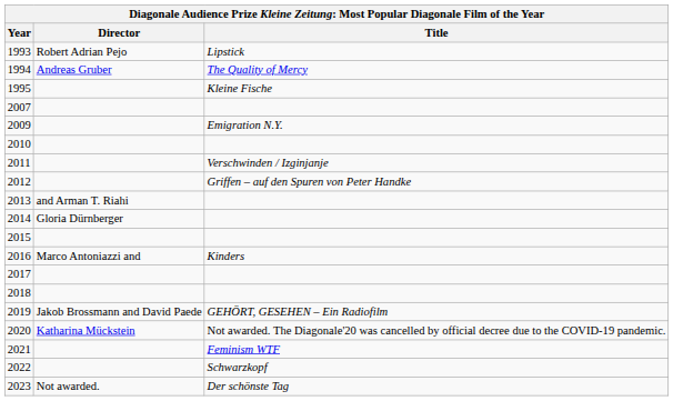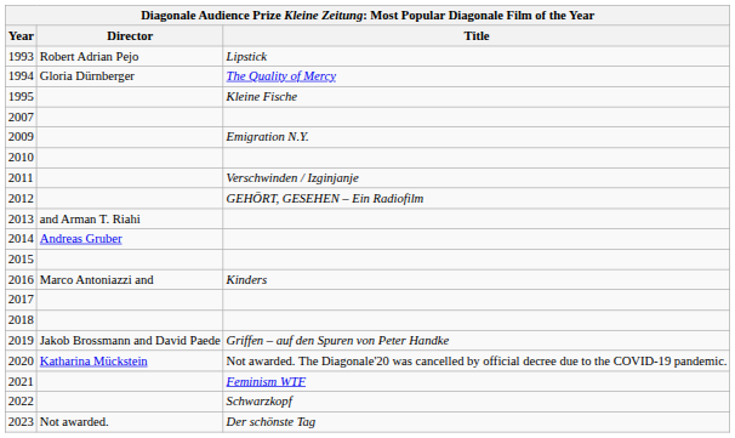1994 | Director: Andreas Gruber -> Gloria Dürnberger
2012 | Title: Griffen – auf den Spuren von Peter Handke -> GEHÖRT, GESEHEN – Ein Radiofilm
2014 | Director: Gloria Dürnberger -> Andreas Gruber
2019 | Title: GEHÖRT, GESEHEN – Ein Radiofilm -> Griffen – auf den Spuren von Peter Handke
